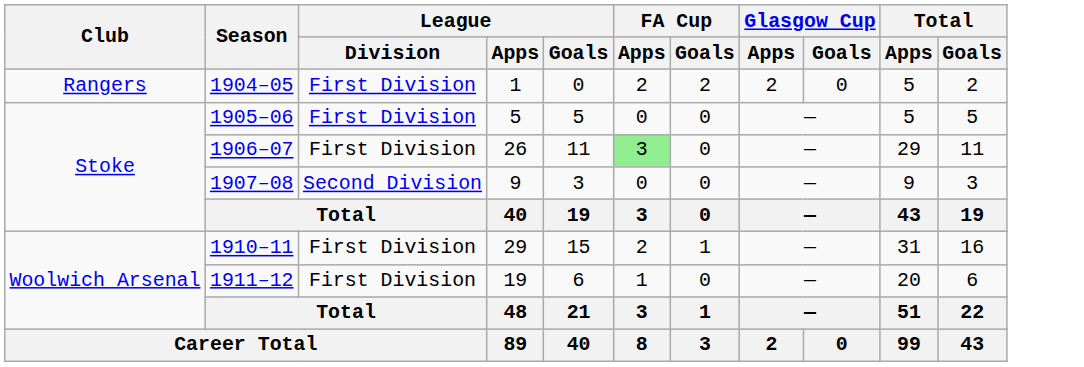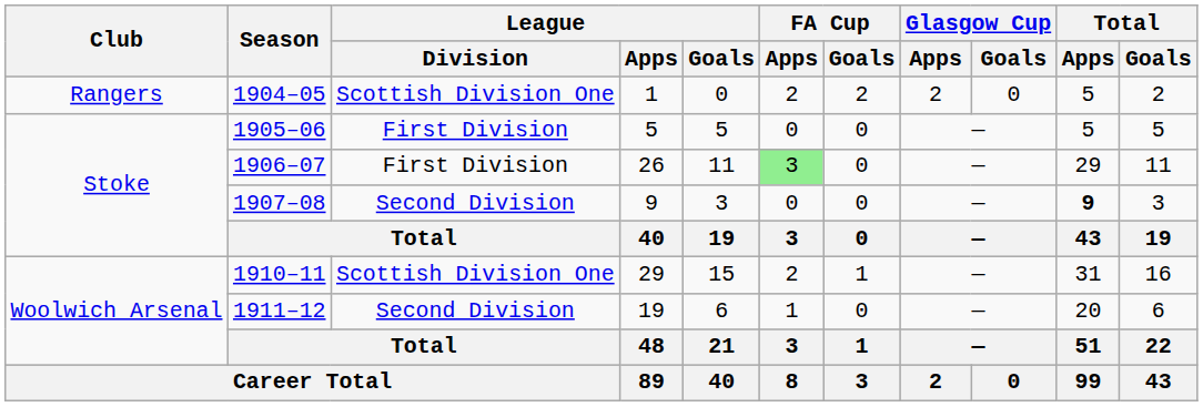1904–05 | League / Division: First Division -> Scottish Division One
1907–08 | Total / Apps: normal -> bold
1910–11 | League / Division: First Division -> Scottish Division One
1911–12 | League / Division: First Division -> Second Division
